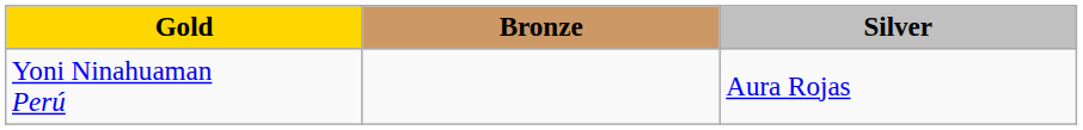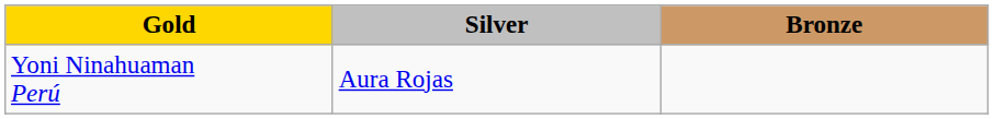columns swapped: Silver <-> Bronze
